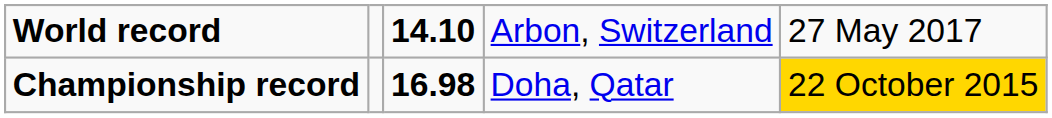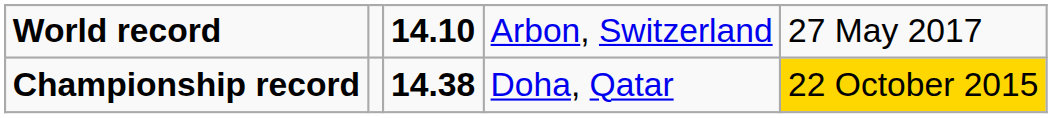Championship record | column 3: 16.98 -> 14.38
